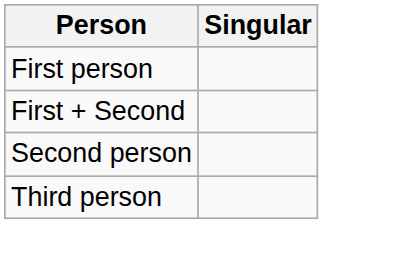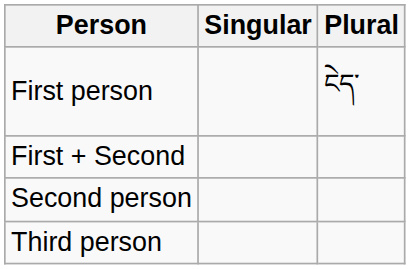+ column: Plural | ངེད་
